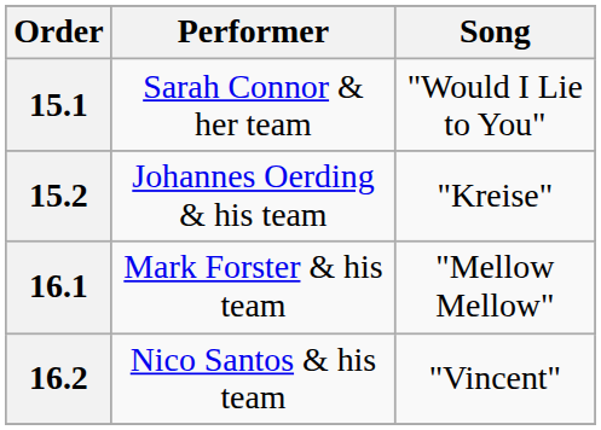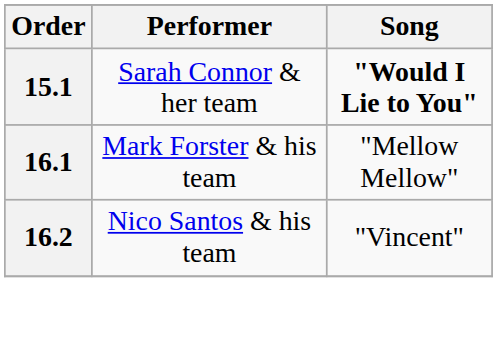15.1 | Song: normal -> bold
- row: 15.2 | Johannes Oerding & his team | "Kreise"
